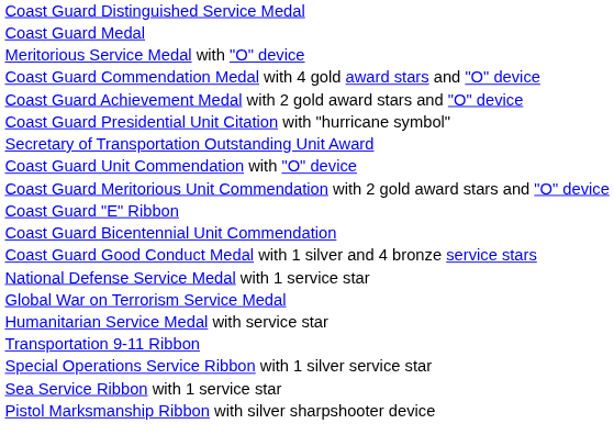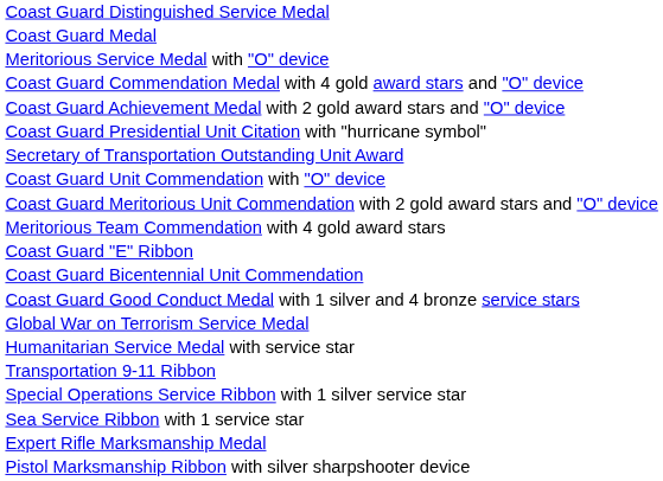+ row: Meritorious Team Commendation with 4 gold award stars
- row: National Defense Service Medal with 1 service star
+ row: Expert Rifle Marksmanship Medal
